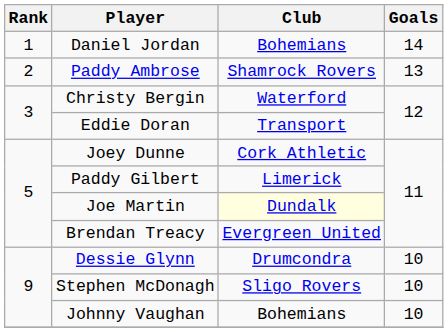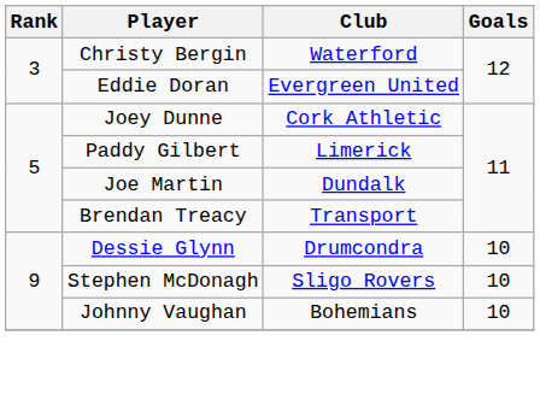- row: 1 | Daniel Jordan | Bohemians | 14
- row: 2 | Paddy Ambrose | Shamrock Rovers | 13
Eddie Doran | Club: Transport -> Evergreen United
Joe Martin | Club: lightyellow background -> no background
Brendan Treacy | Club: Evergreen United -> Transport
